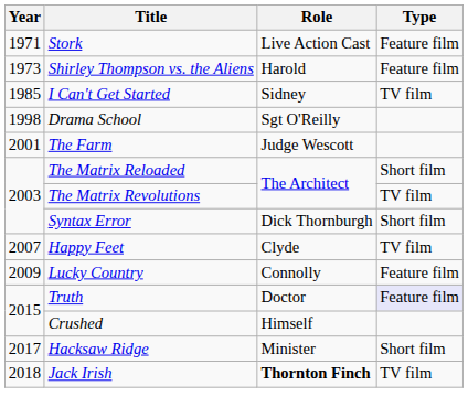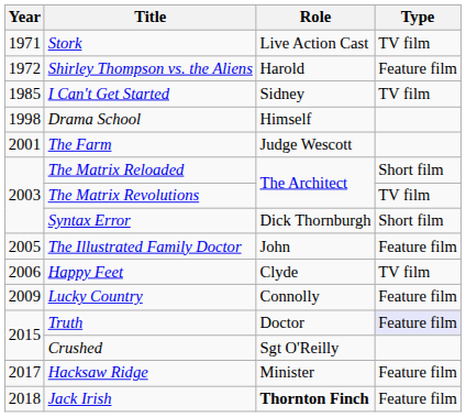Stork | Type: Feature film -> TV film
Shirley Thompson vs. the Aliens | Year: 1973 -> 1972
Drama School | Role: Sgt O'Reilly -> Himself
+ row: 2005 | The Illustrated Family Doctor | John | Feature film
Happy Feet | Year: 2007 -> 2006
Crushed | Role: Himself -> Sgt O'Reilly
Hacksaw Ridge | Type: Short film -> Feature film
Jack Irish | Type: TV film -> Feature film
